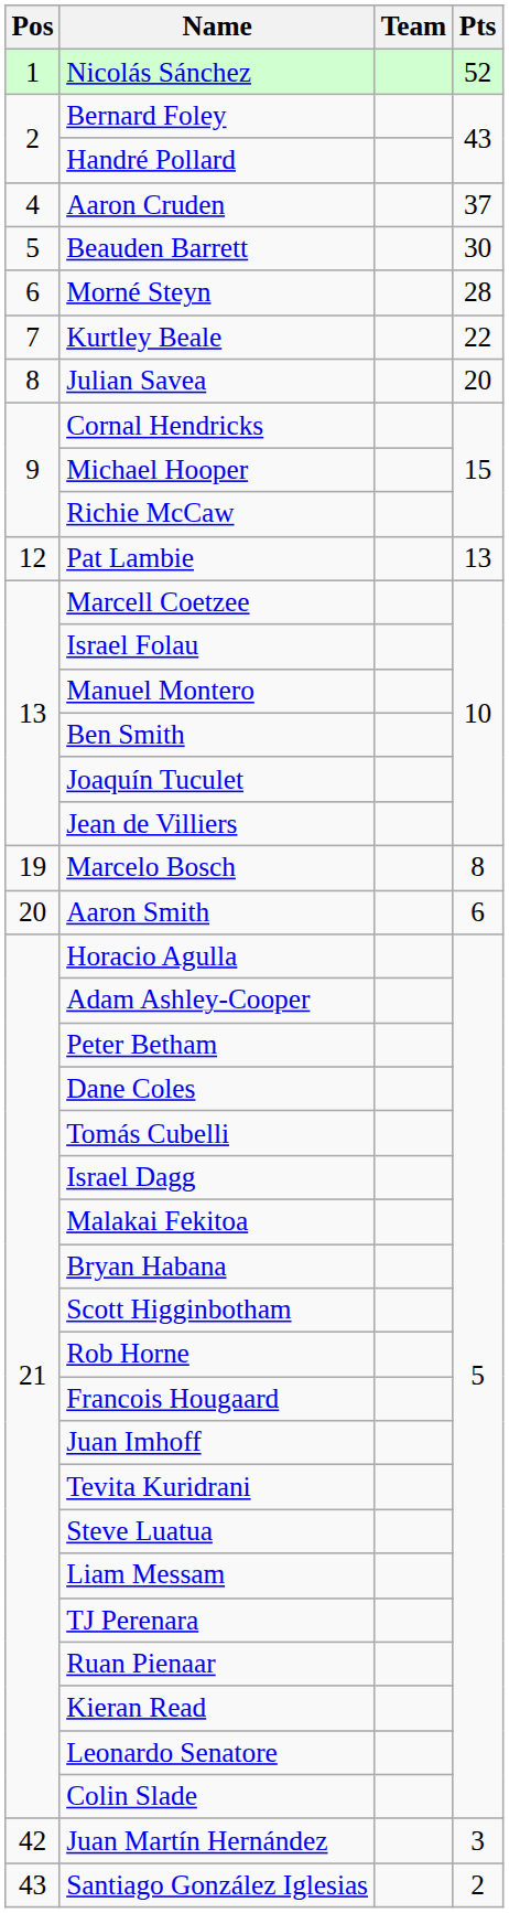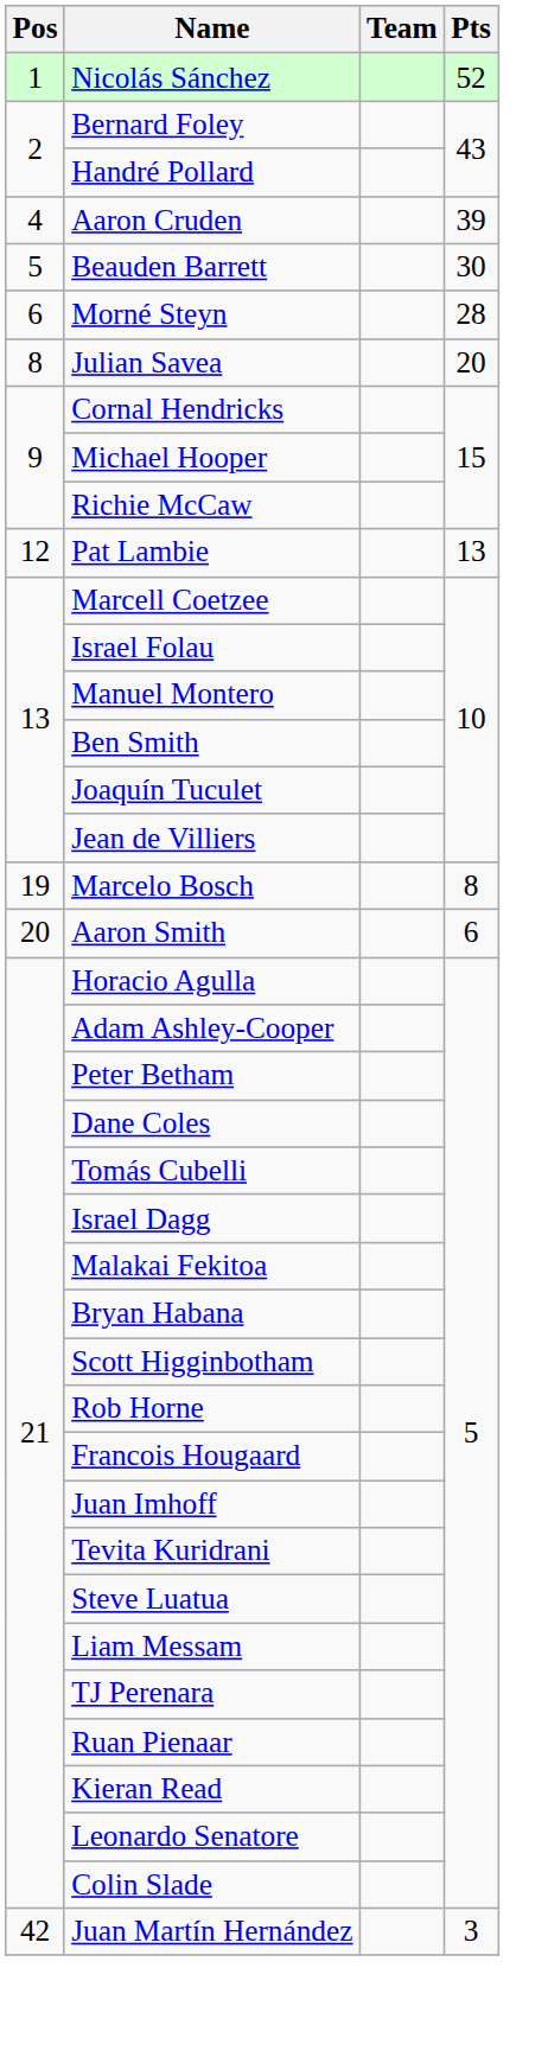Aaron Cruden | Pts: 37 -> 39
- row: 7 | Kurtley Beale | 22
- row: 43 | Santiago González Iglesias | 2
